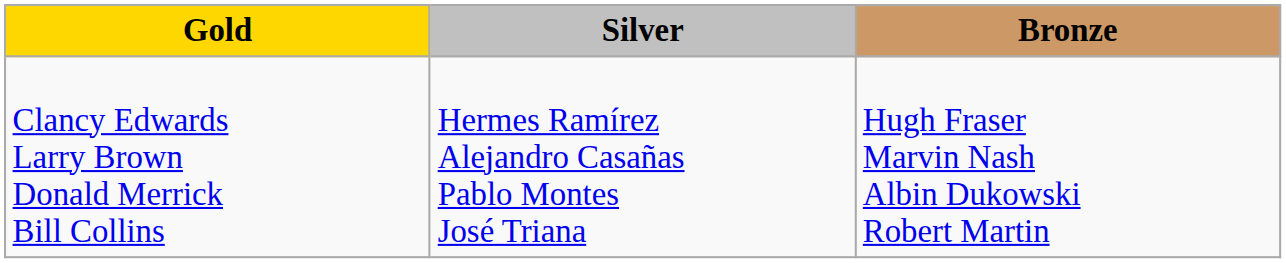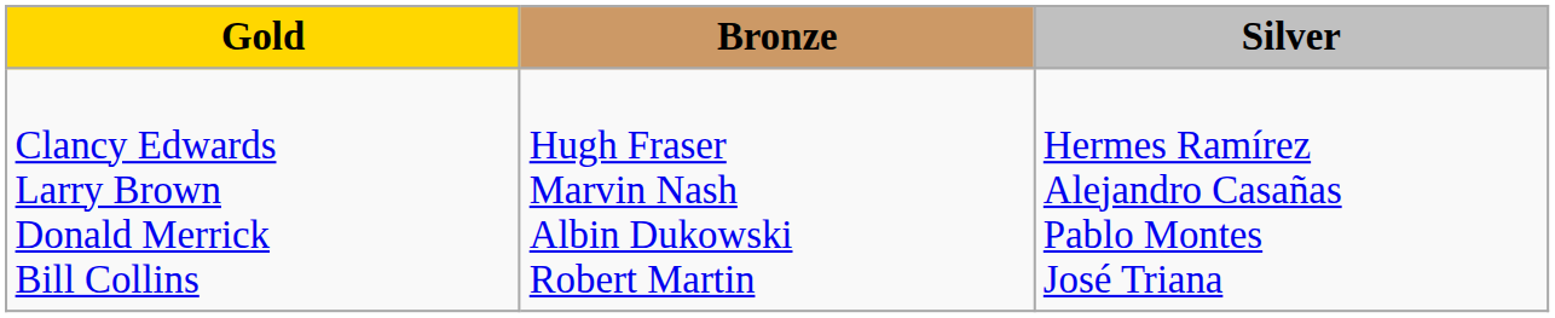columns swapped: Silver <-> Bronze
